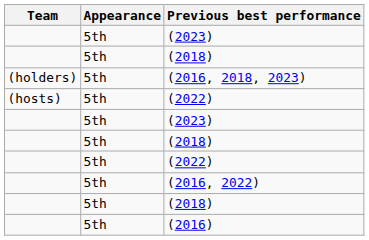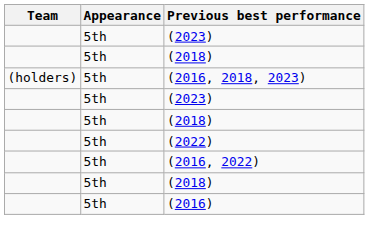- row: (hosts) | 5th | (2022)
